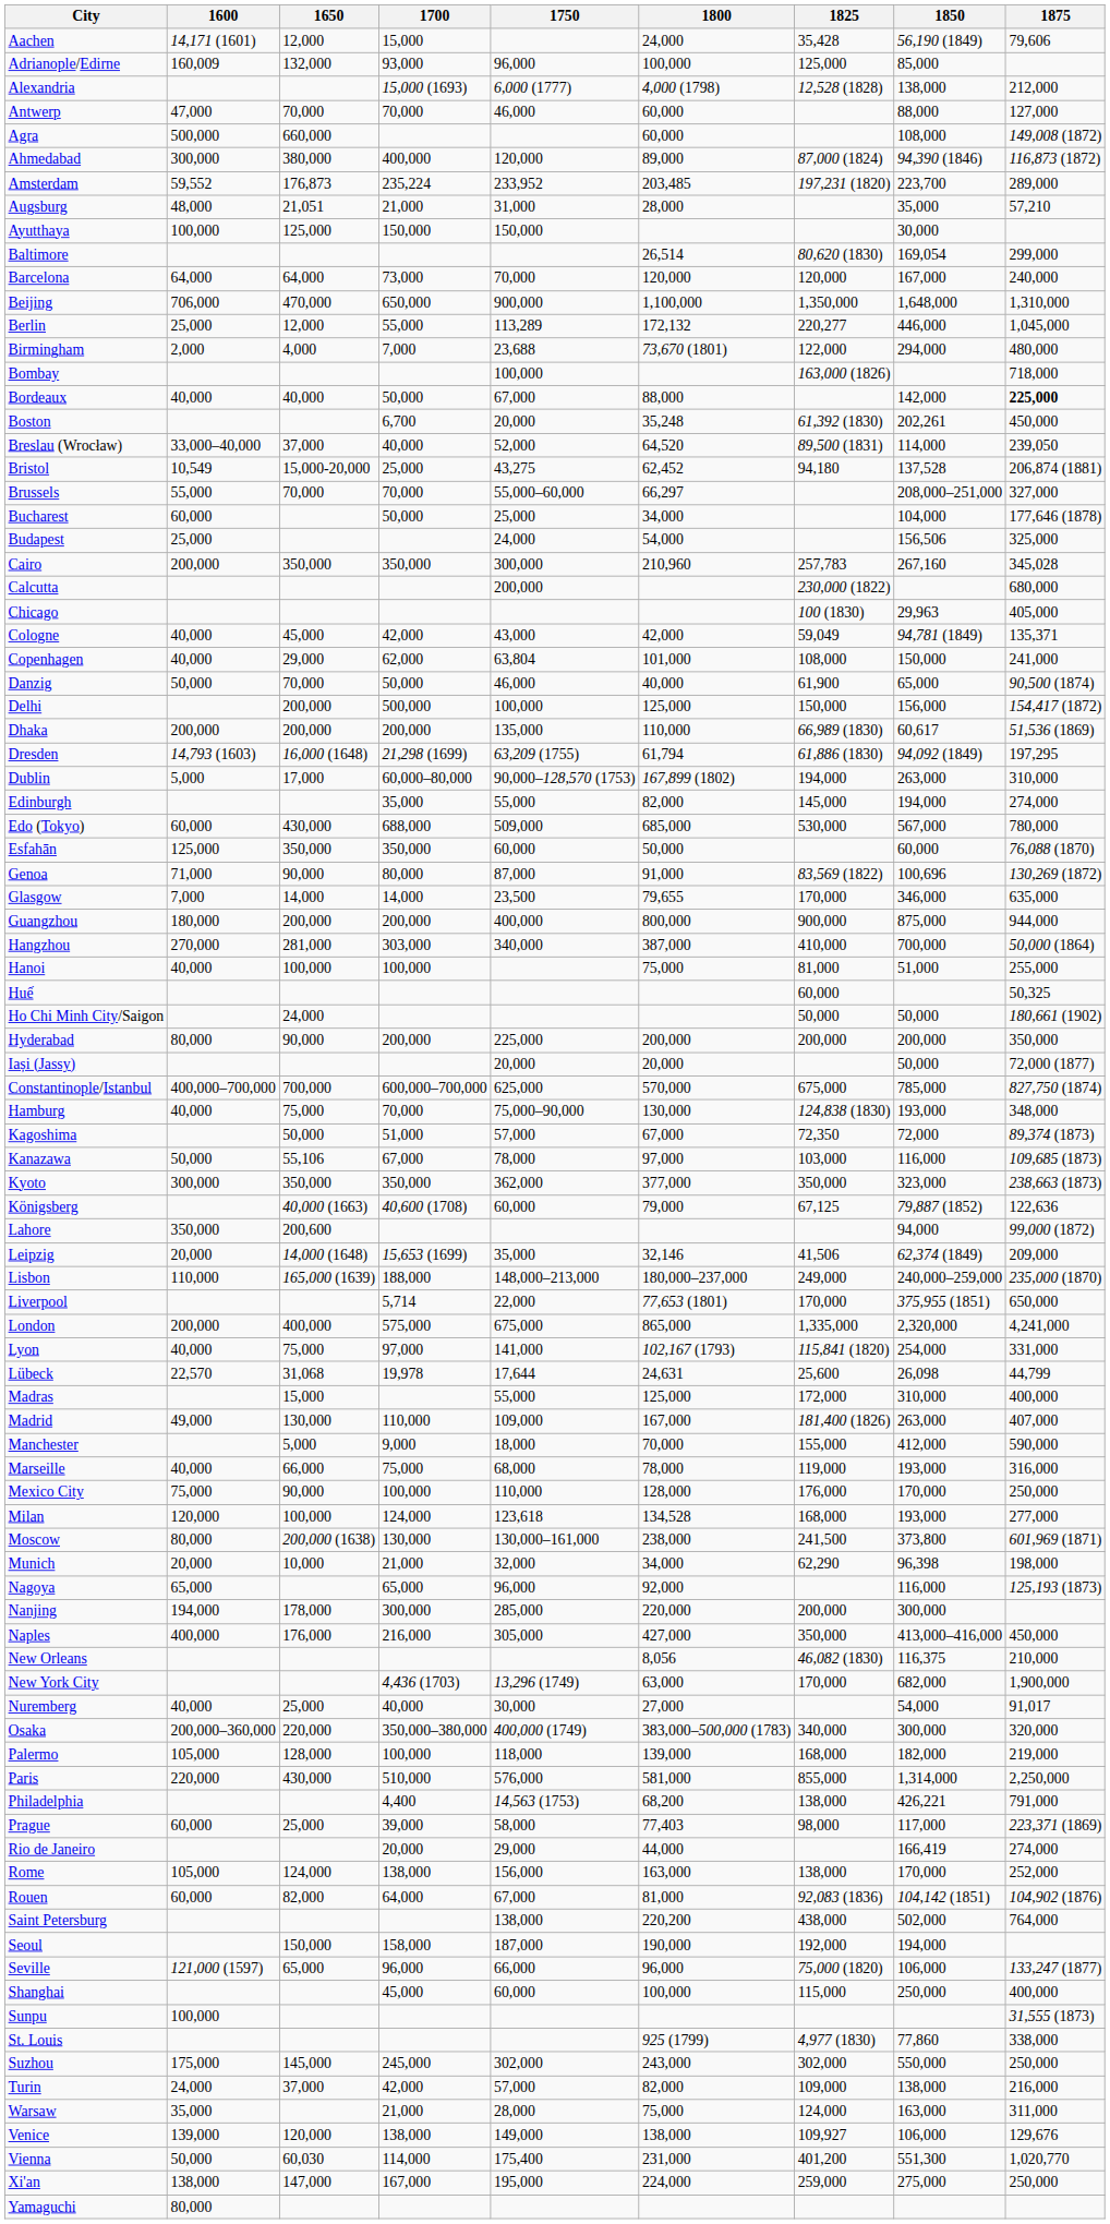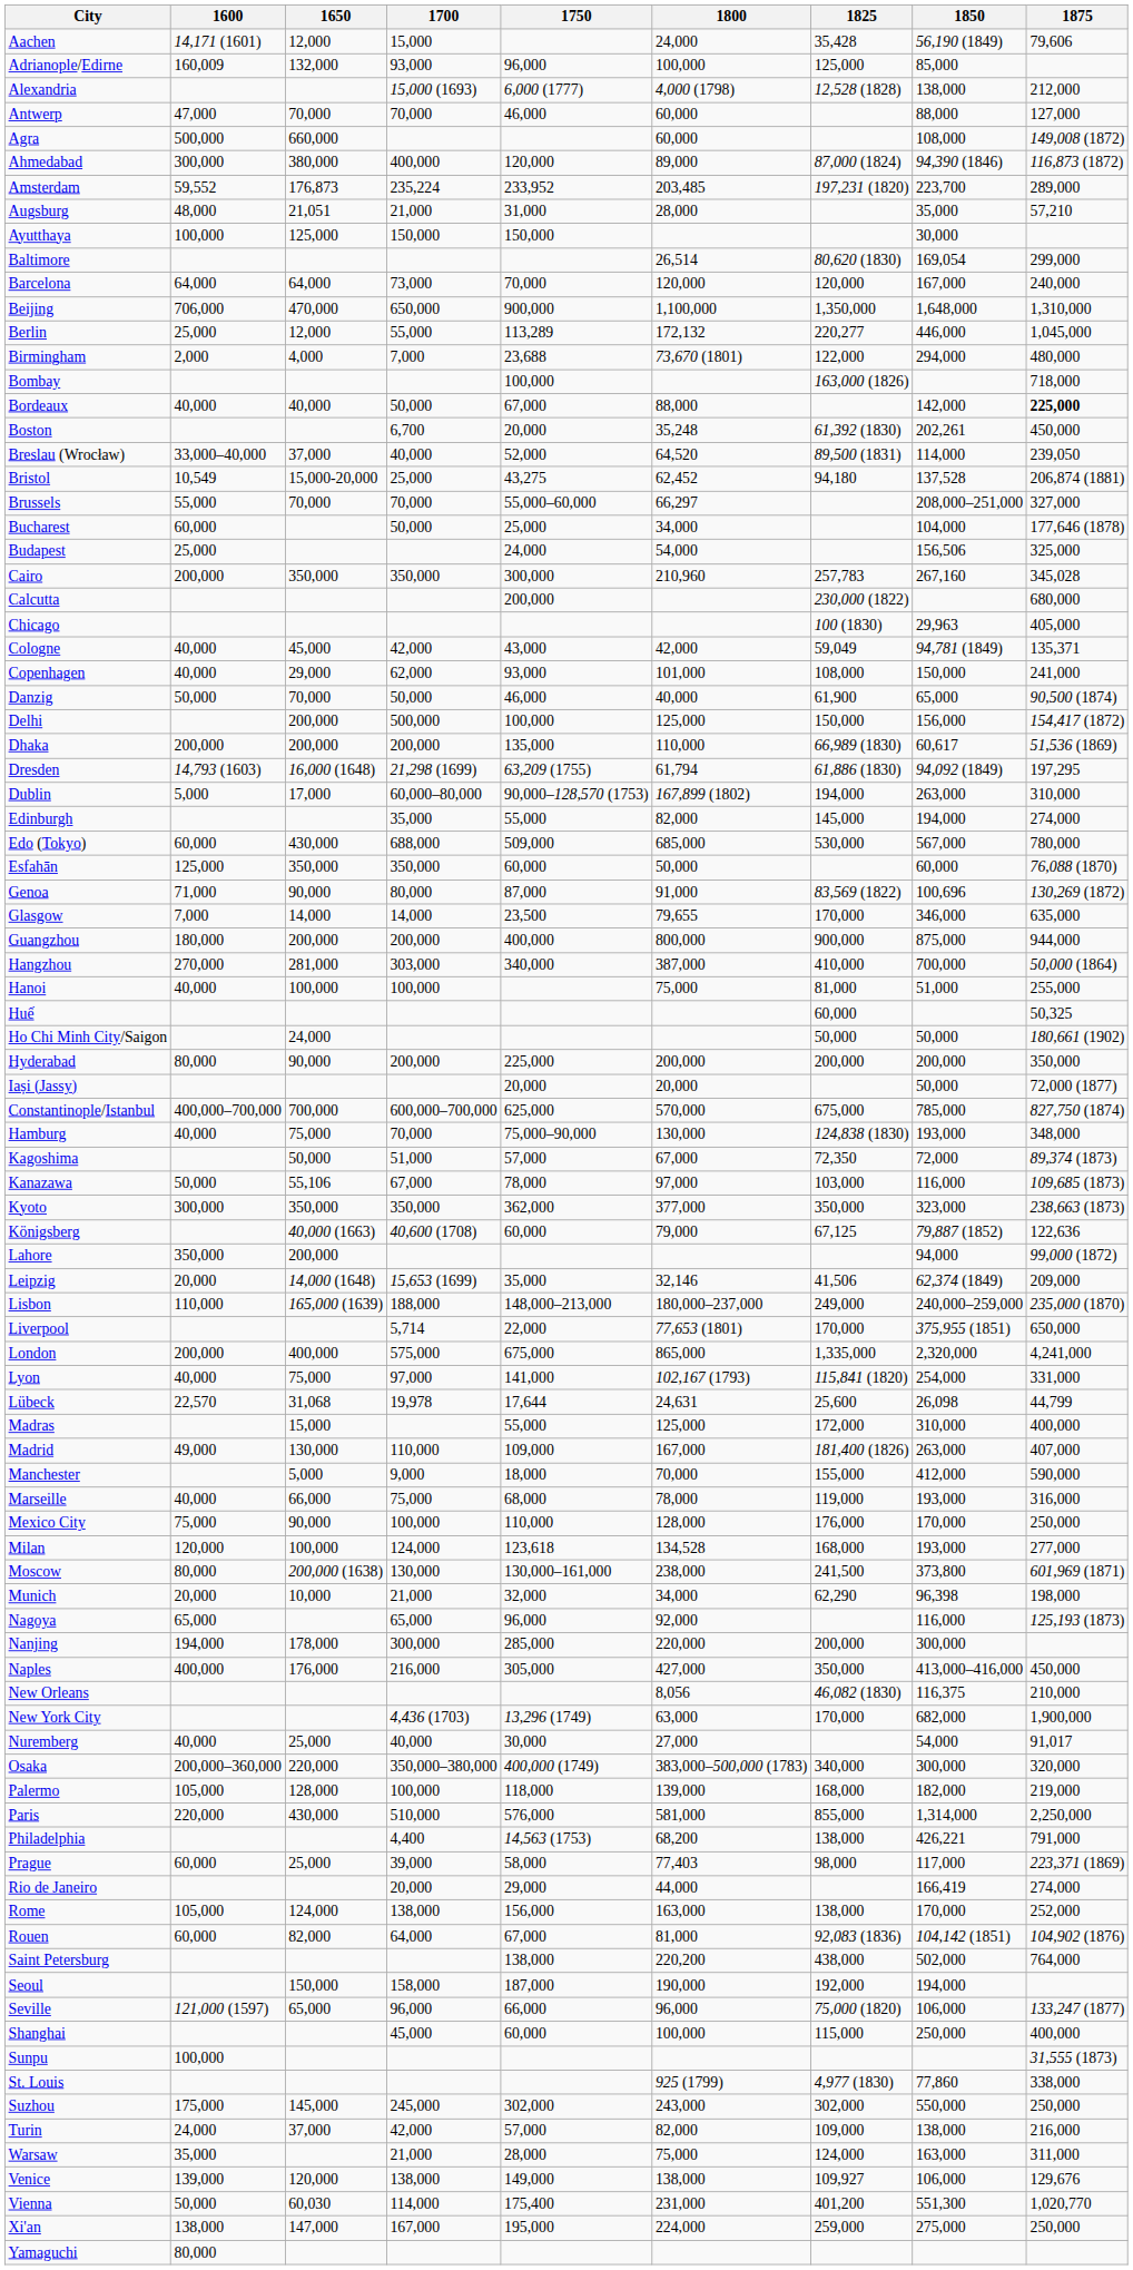Copenhagen | 1750: 63,804 -> 93,000
Lahore | 1650: 200,600 -> 200,000
